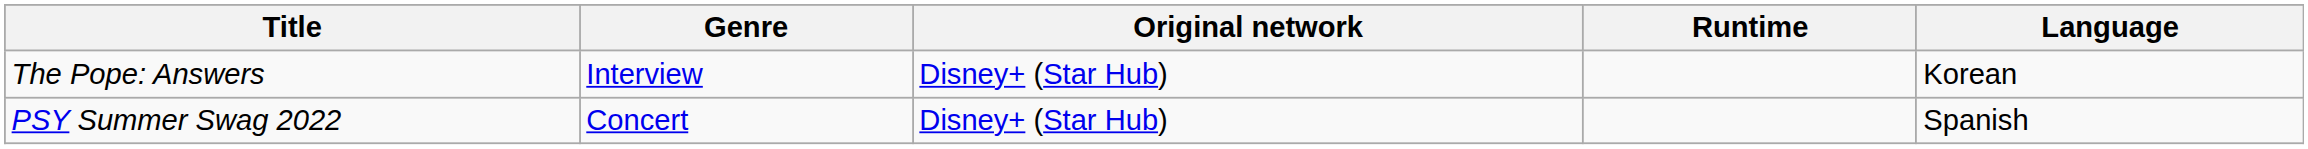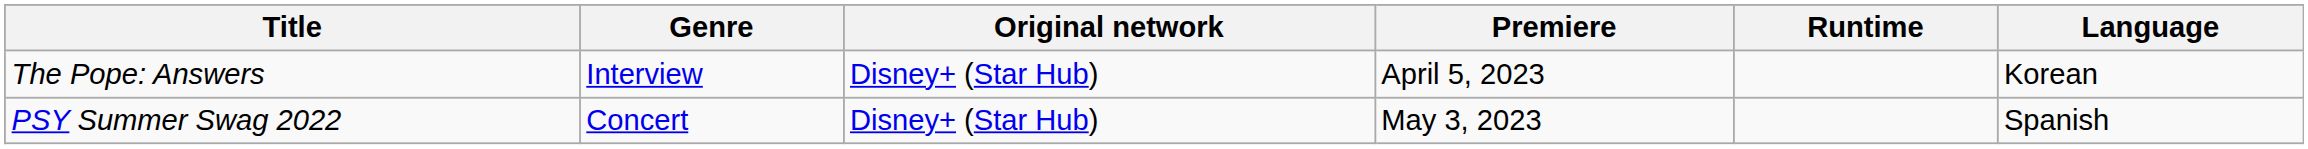+ column: Premiere | April 5, 2023 | May 3, 2023
